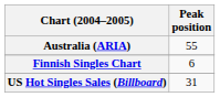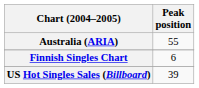US Hot Singles Sales (Billboard) | Peak position: 31 -> 39
